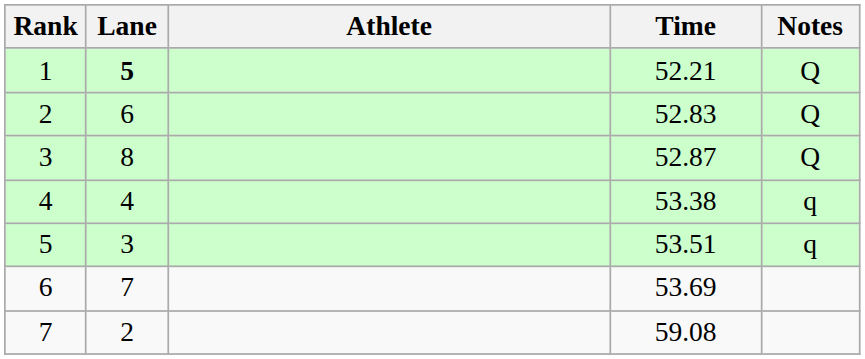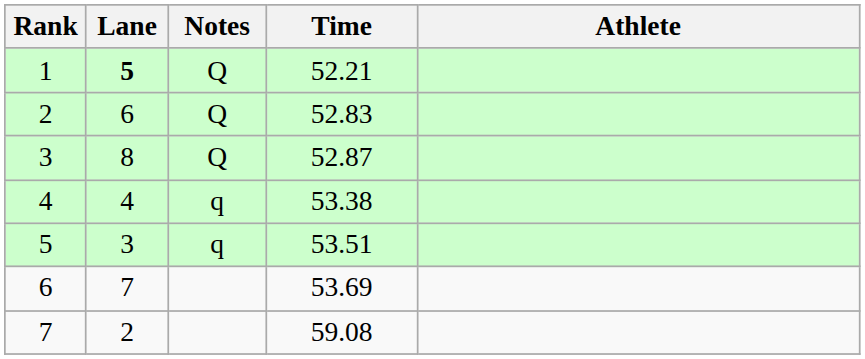columns swapped: Athlete <-> Notes
